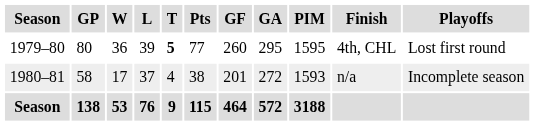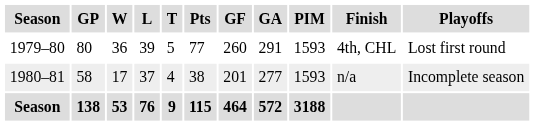1979–80 | T: bold -> normal
1979–80 | GA: 295 -> 291
1979–80 | PIM: 1595 -> 1593
1980–81 | GA: 272 -> 277
